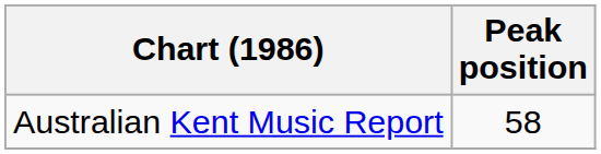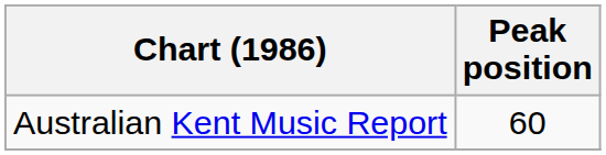Australian Kent Music Report | Peak position: 58 -> 60
